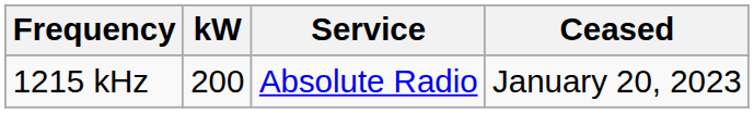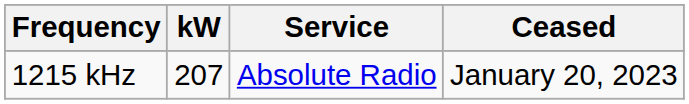1215 kHz | kW: 200 -> 207
